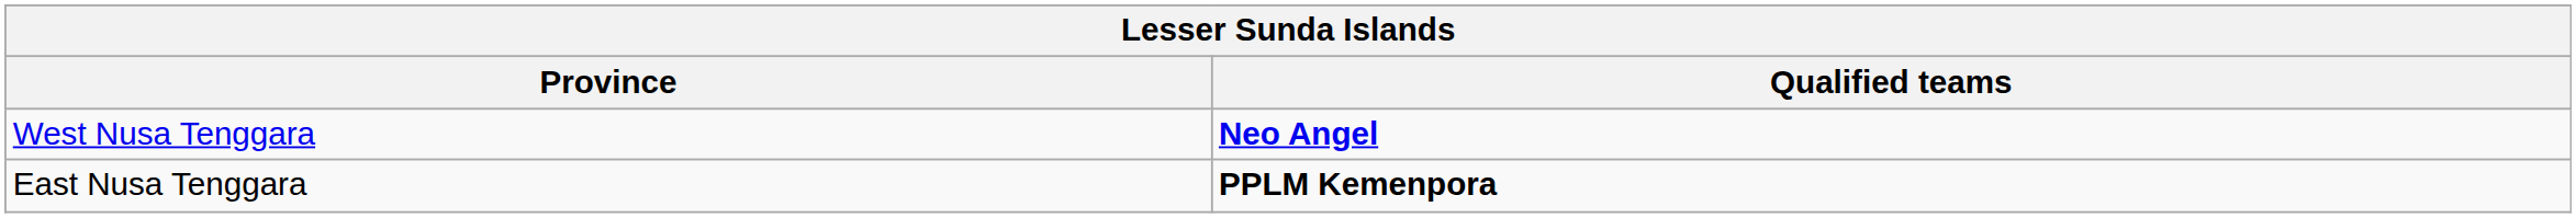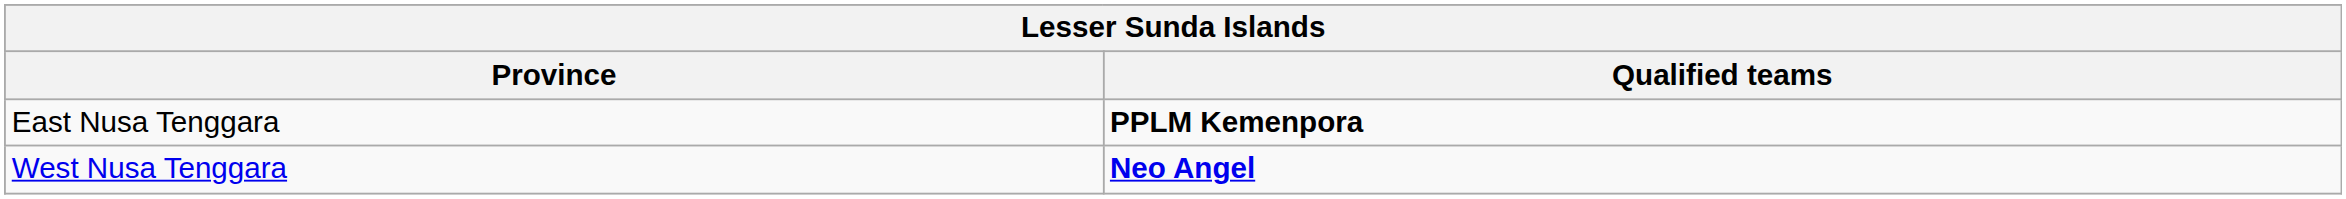rows swapped: West Nusa Tenggara <-> East Nusa Tenggara
